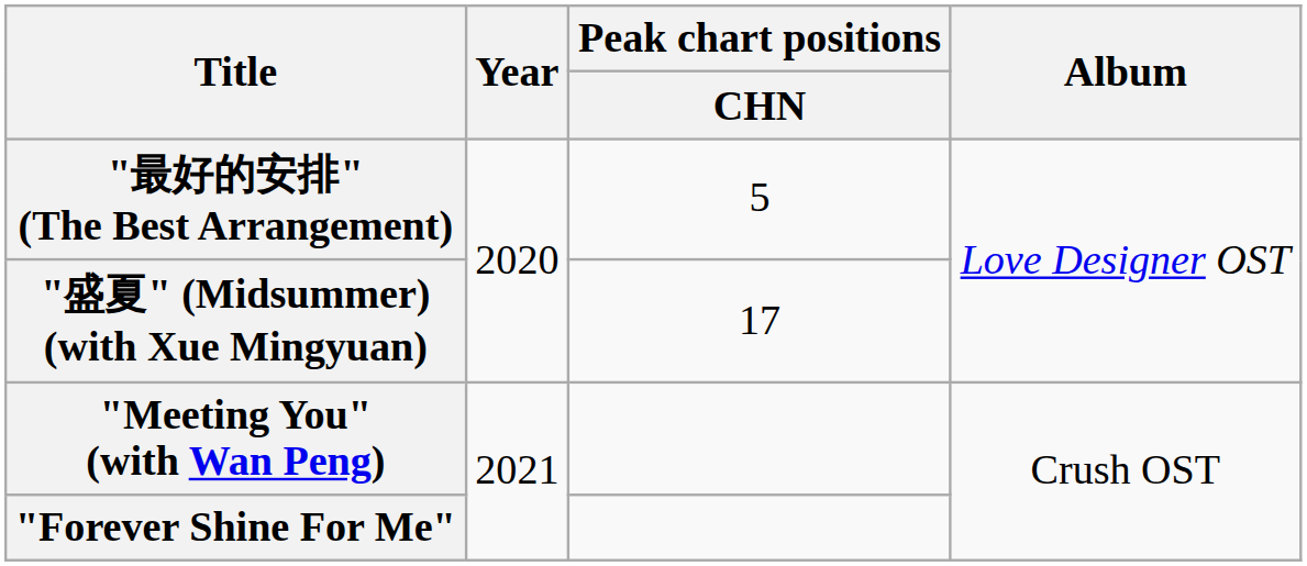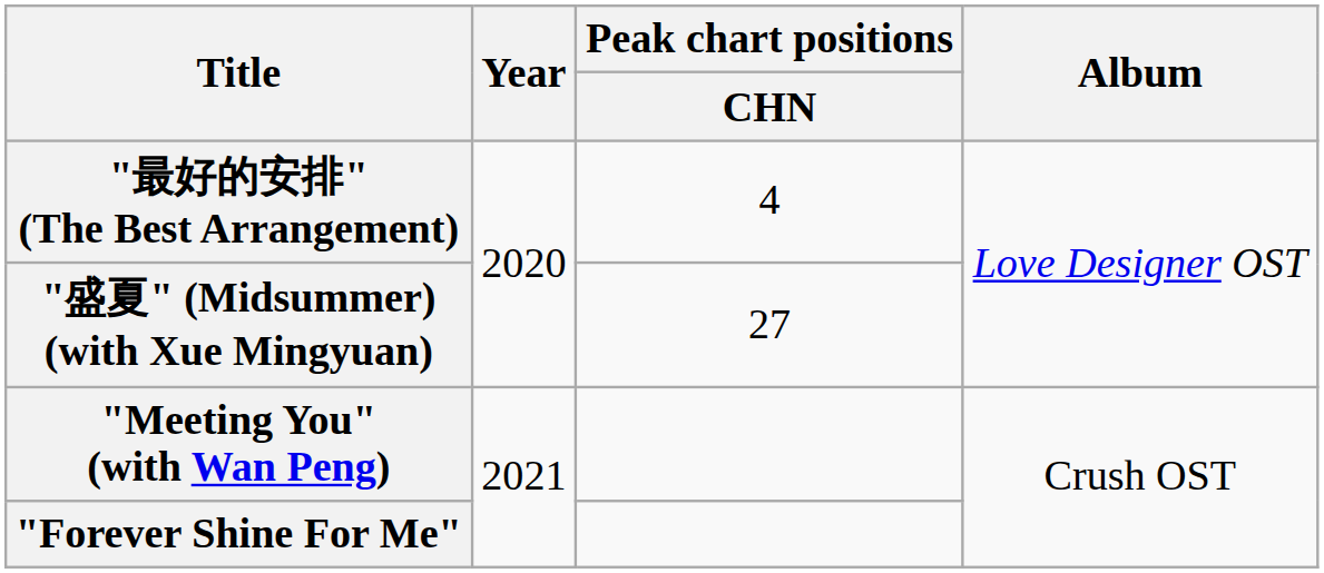"最好的安排" (The Best Arrangement) | Peak chart positions / CHN: 5 -> 4
"盛夏" (Midsummer) (with Xue Mingyuan) | Peak chart positions / CHN: 17 -> 27
